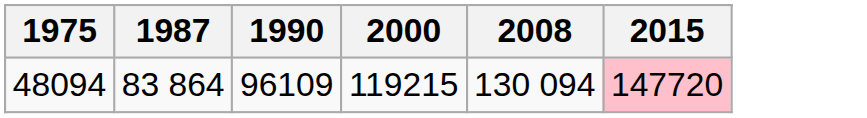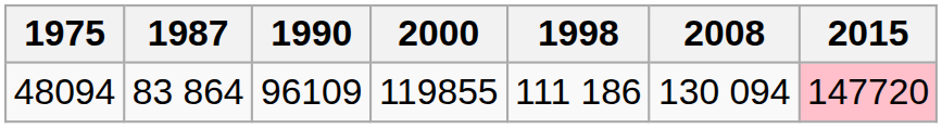+ column: 1998 | 111 186
48094 | 2000: 119215 -> 119855
